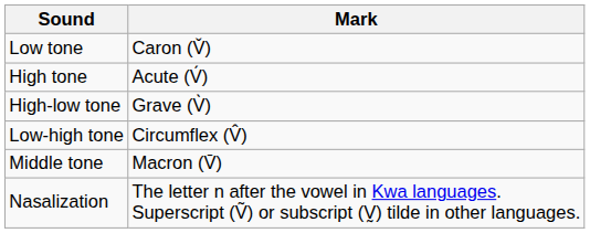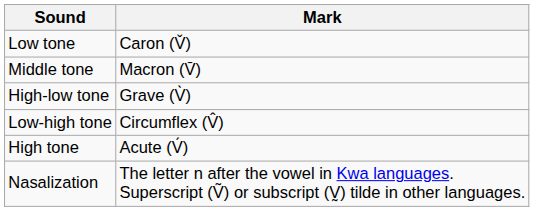rows swapped: High tone <-> Middle tone
